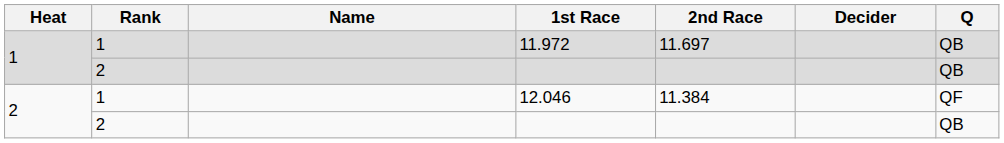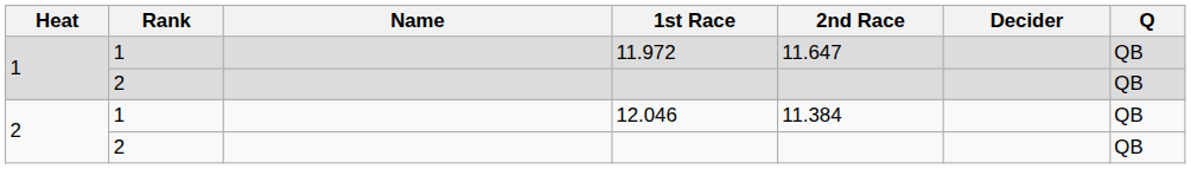11.972 | 2nd Race: 11.697 -> 11.647
12.046 | Q: QF -> QB
